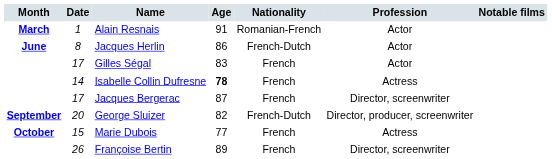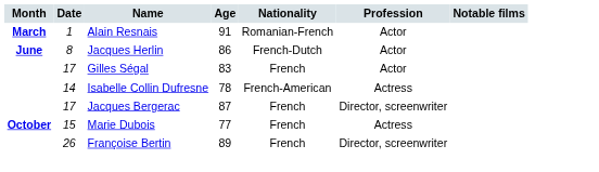Isabelle Collin Dufresne | Age: bold -> normal
Isabelle Collin Dufresne | Nationality: French -> French-American
- row: September | 20 | George Sluizer | 82 | French-Dutch | Director, producer, screenwriter
